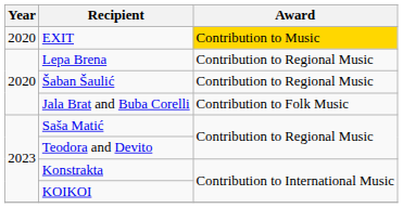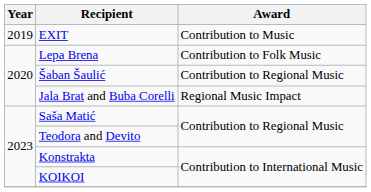EXIT | Year: 2020 -> 2019
EXIT | Award: gold background -> no background
Lepa Brena | Award: Contribution to Regional Music -> Contribution to Folk Music
Jala Brat and Buba Corelli | Award: Contribution to Folk Music -> Regional Music Impact
